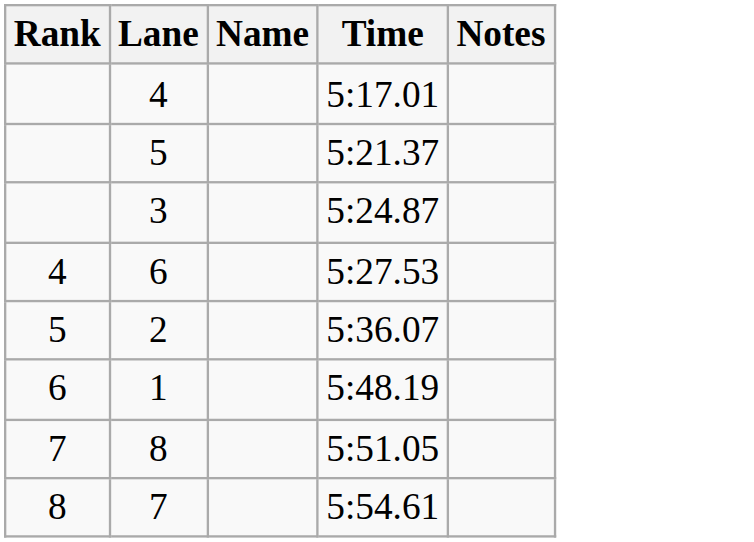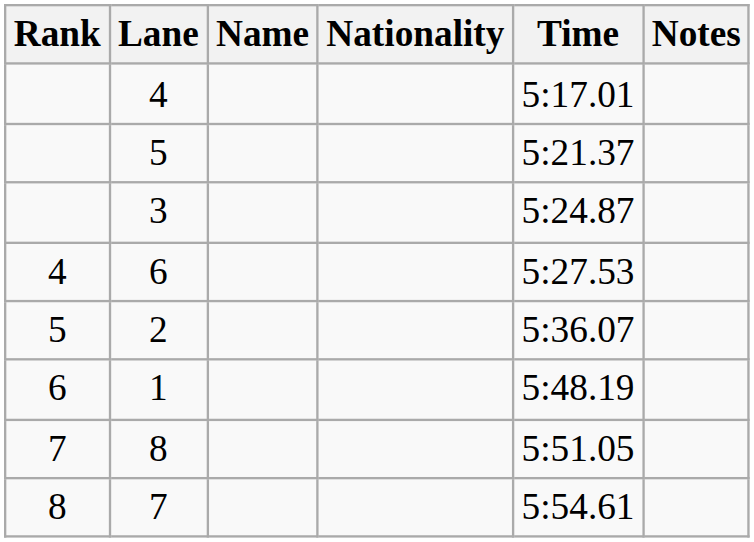+ column: Nationality
